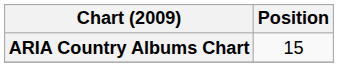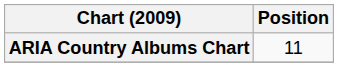ARIA Country Albums Chart | Position: 15 -> 11
